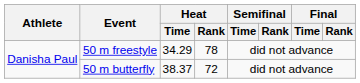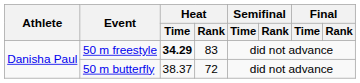50 m freestyle | Heat / Time: normal -> bold
50 m freestyle | Heat / Rank: 78 -> 83
